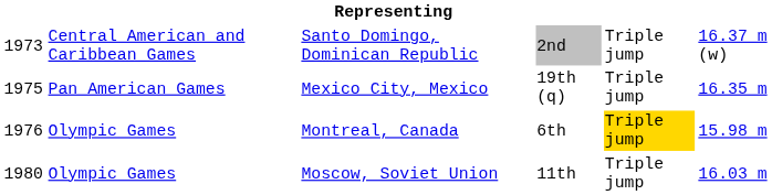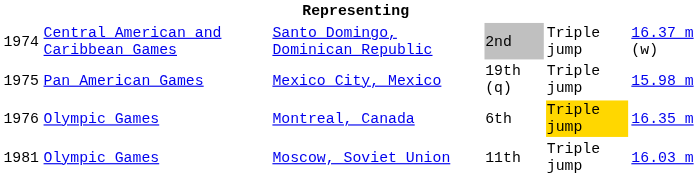Santo Domingo, Dominican Republic | column 1: 1973 -> 1974
Mexico City, Mexico | column 6: 16.35 m -> 15.98 m
Montreal, Canada | column 6: 15.98 m -> 16.35 m
Moscow, Soviet Union | column 1: 1980 -> 1981
